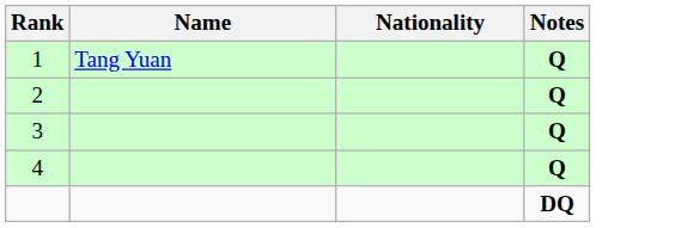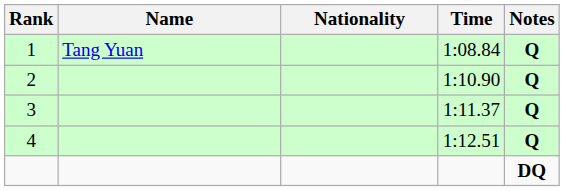+ column: Time | 1:08.84 | 1:10.90 | 1:11.37 | 1:12.51
